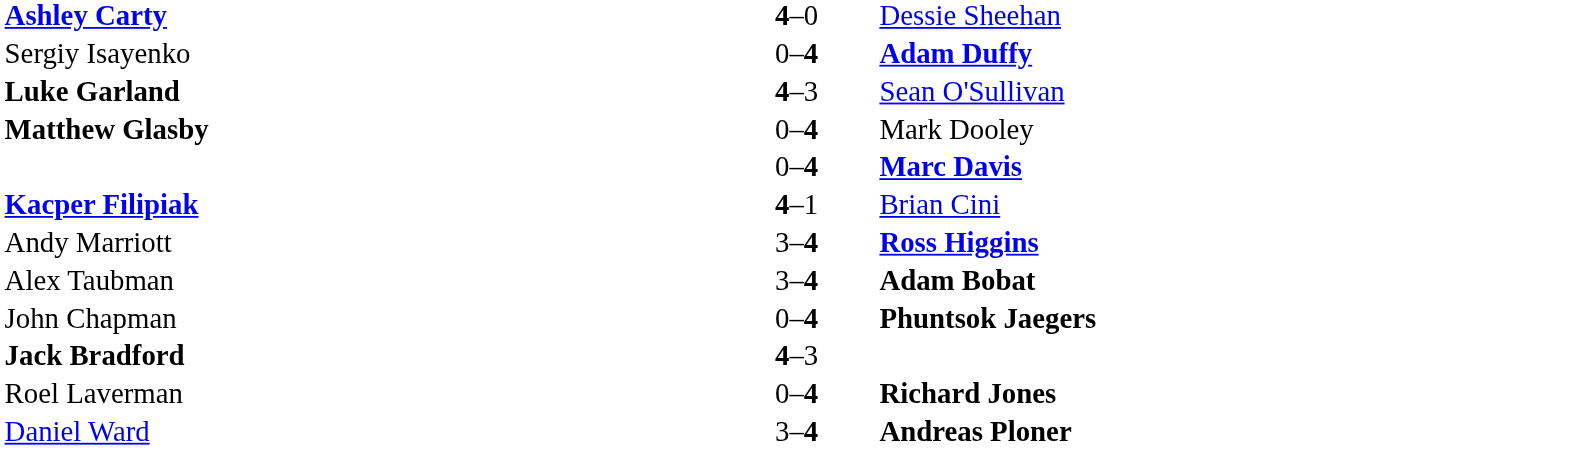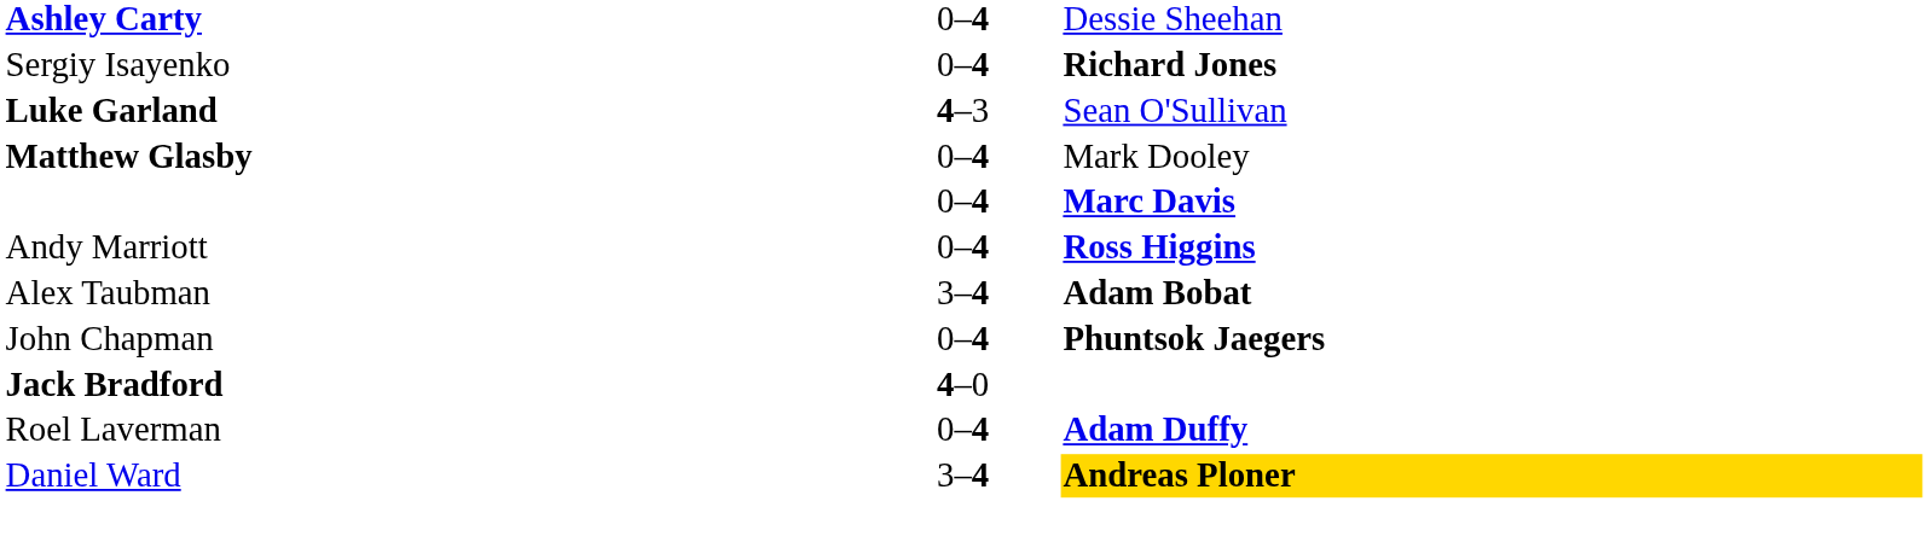Ashley Carty | column 2: 4–0 -> 0–4
Sergiy Isayenko | column 3: Adam Duffy -> Richard Jones
- row: Kacper Filipiak | 4–1 | Brian Cini
Andy Marriott | column 2: 3–4 -> 0–4
Jack Bradford | column 2: 4–3 -> 4–0
Roel Laverman | column 3: Richard Jones -> Adam Duffy
Daniel Ward | column 3: no background -> gold background
